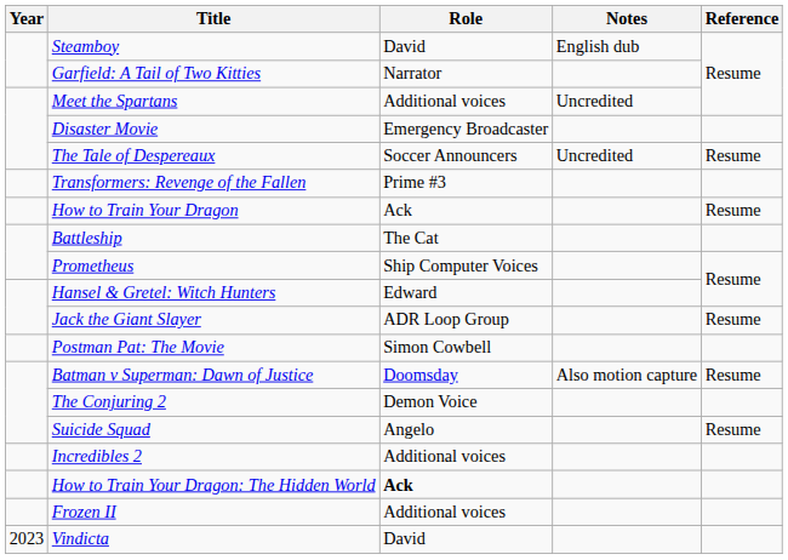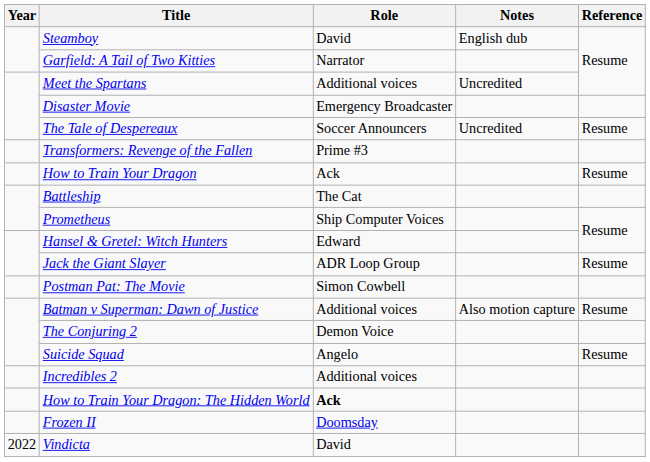Batman v Superman: Dawn of Justice | Role: Doomsday -> Additional voices
Frozen II | Role: Additional voices -> Doomsday
Vindicta | Year: 2023 -> 2022
